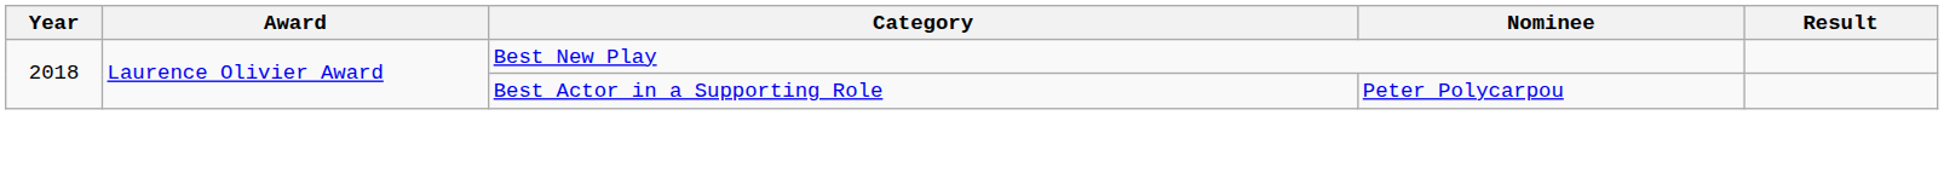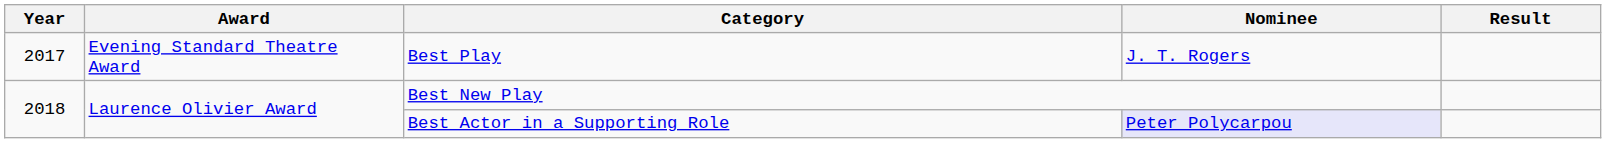+ row: 2017 | Evening Standard Theatre Award | Best Play | J. T. Rogers
Best Actor in a Supporting Role | Nominee: no background -> lavender background
